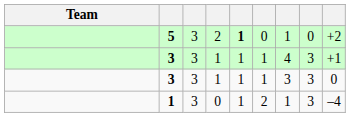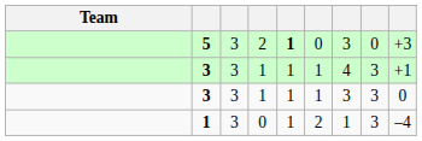5 | column 7: 1 -> 3
5 | column 9: +2 -> +3
